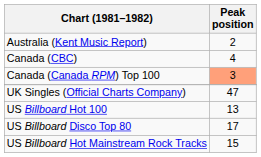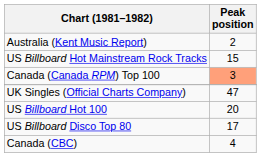rows swapped: Canada (CBC) <-> US Billboard Hot Mainstream Rock Tracks
US Billboard Hot 100 | Peak position: 13 -> 20
